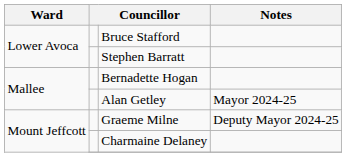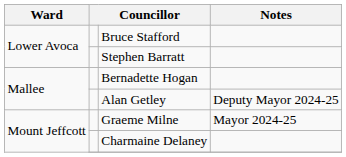Alan Getley | Notes: Mayor 2024-25 -> Deputy Mayor 2024-25
Graeme Milne | Notes: Deputy Mayor 2024-25 -> Mayor 2024-25
